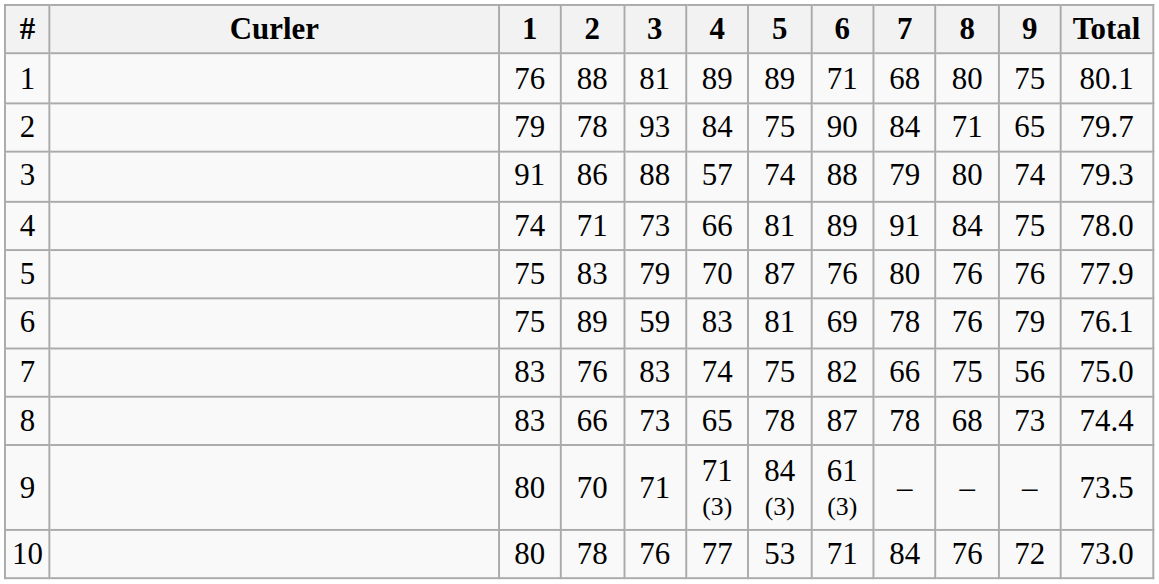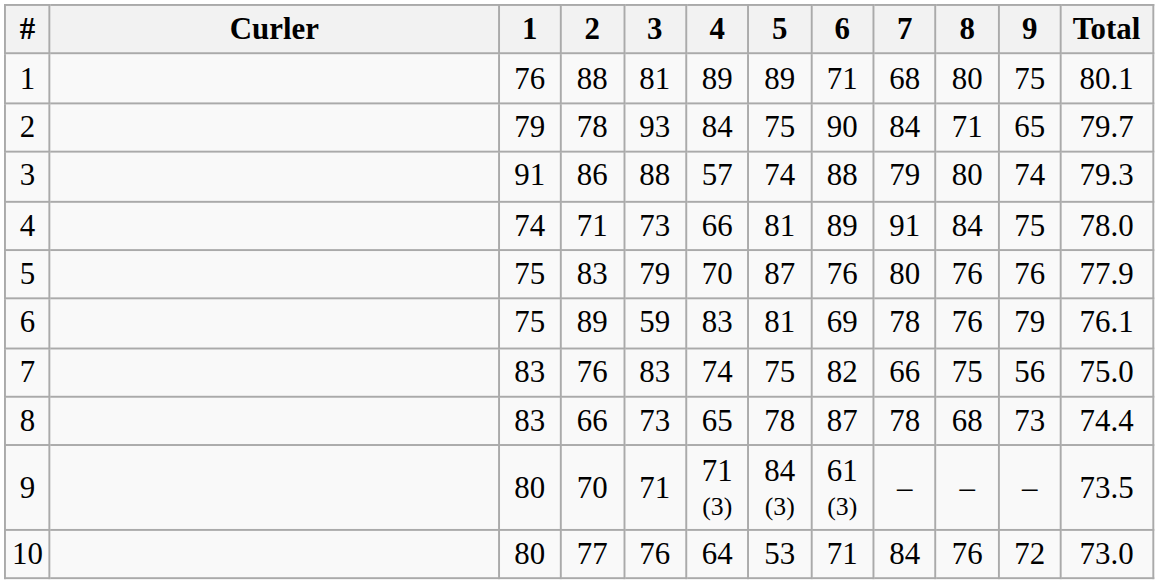10 | 2: 78 -> 77
10 | 4: 77 -> 64
